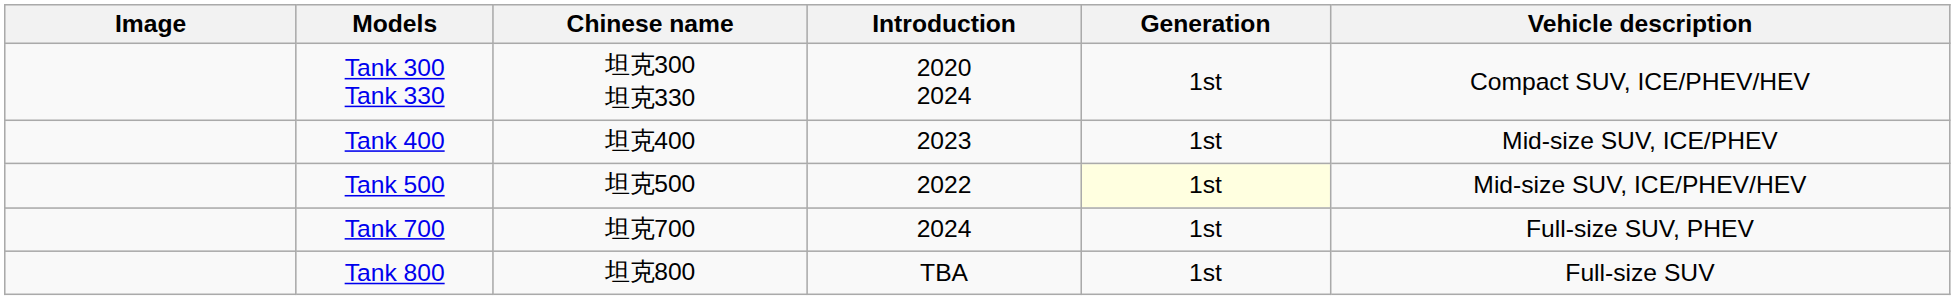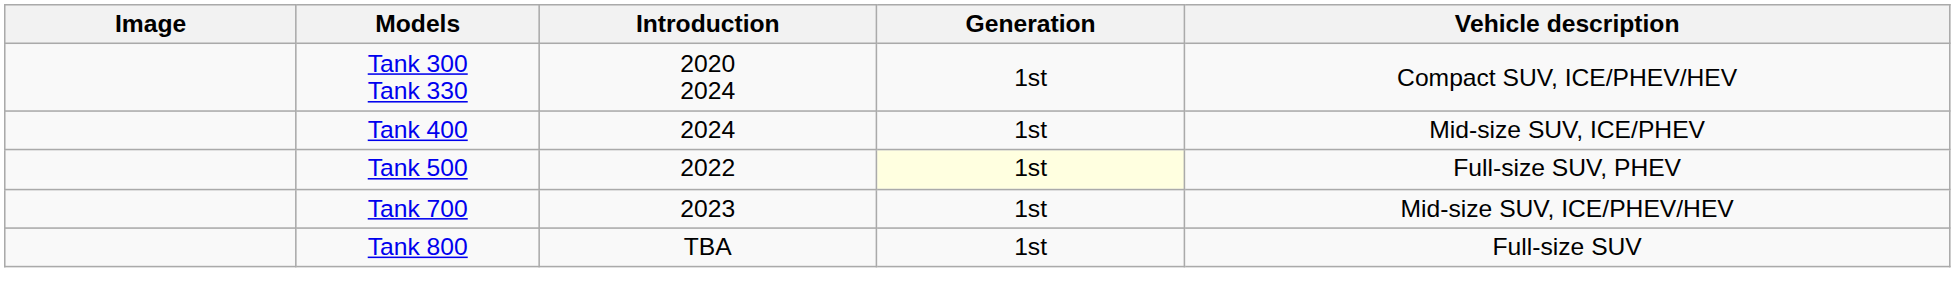- column: Chinese name | 坦克300 坦克330 | 坦克400 | 坦克500 | 坦克700 | 坦克800
Tank 400 | Introduction: 2023 -> 2024
Tank 500 | Vehicle description: Mid-size SUV, ICE/PHEV/HEV -> Full-size SUV, PHEV
Tank 700 | Introduction: 2024 -> 2023
Tank 700 | Vehicle description: Full-size SUV, PHEV -> Mid-size SUV, ICE/PHEV/HEV
